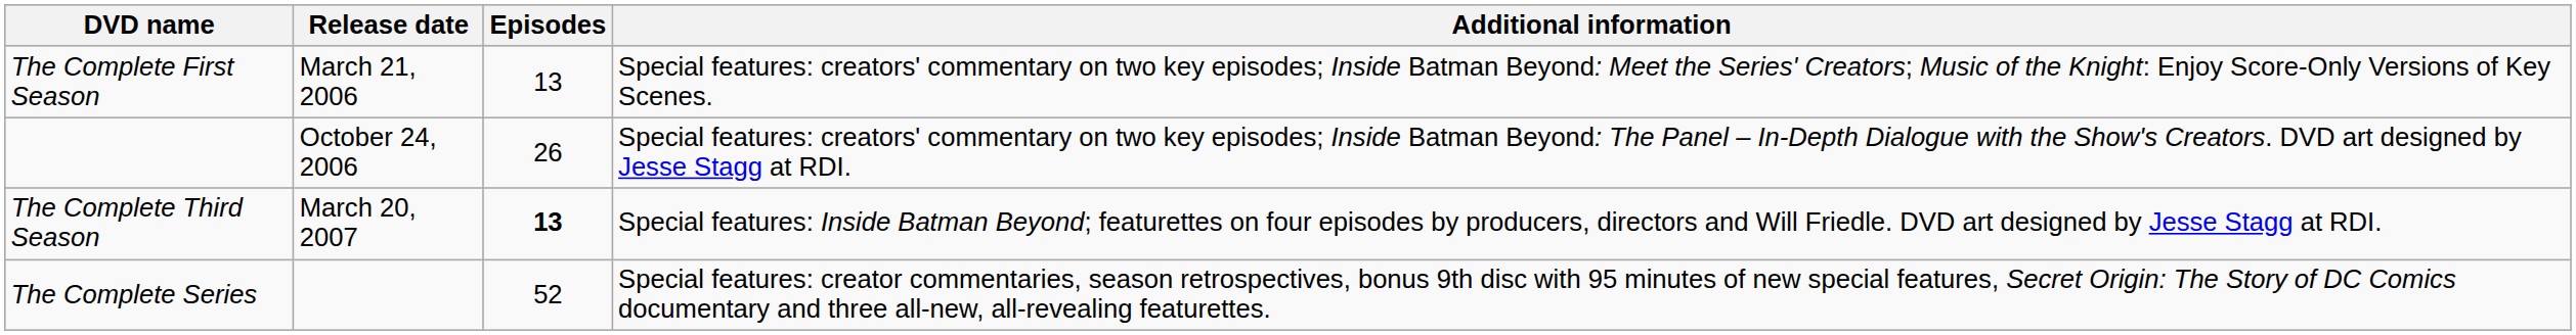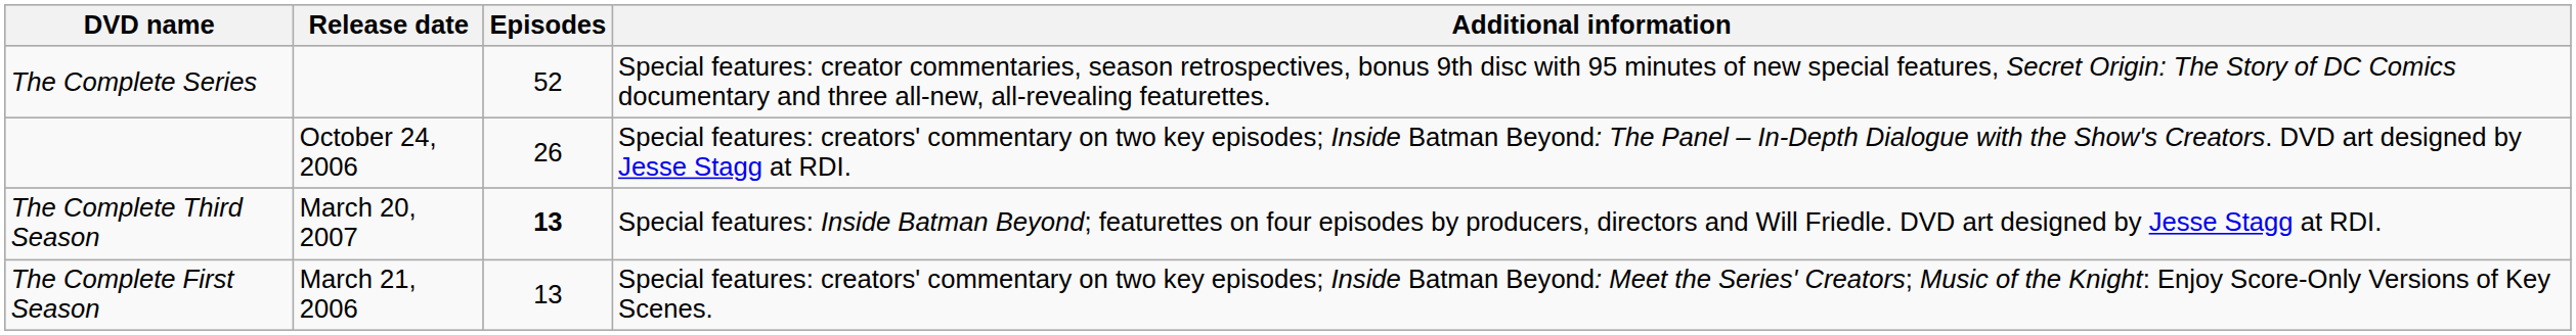rows swapped: The Complete First Season <-> The Complete Series
